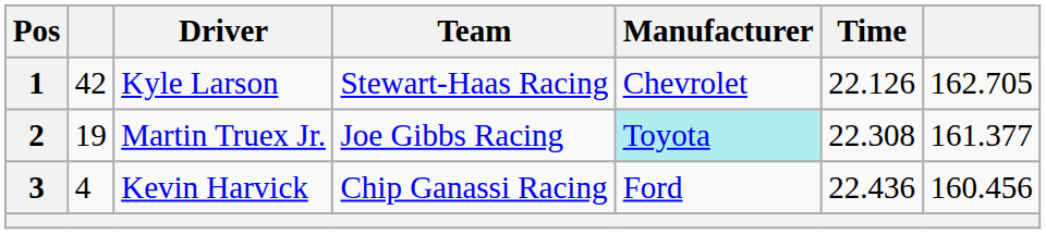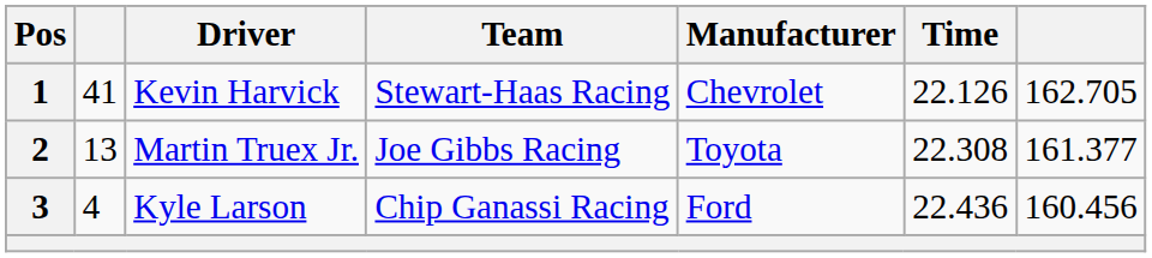1 | column 2: 42 -> 41
1 | Driver: Kyle Larson -> Kevin Harvick
2 | column 2: 19 -> 13
2 | Manufacturer: paleturquoise background -> no background
3 | Driver: Kevin Harvick -> Kyle Larson
